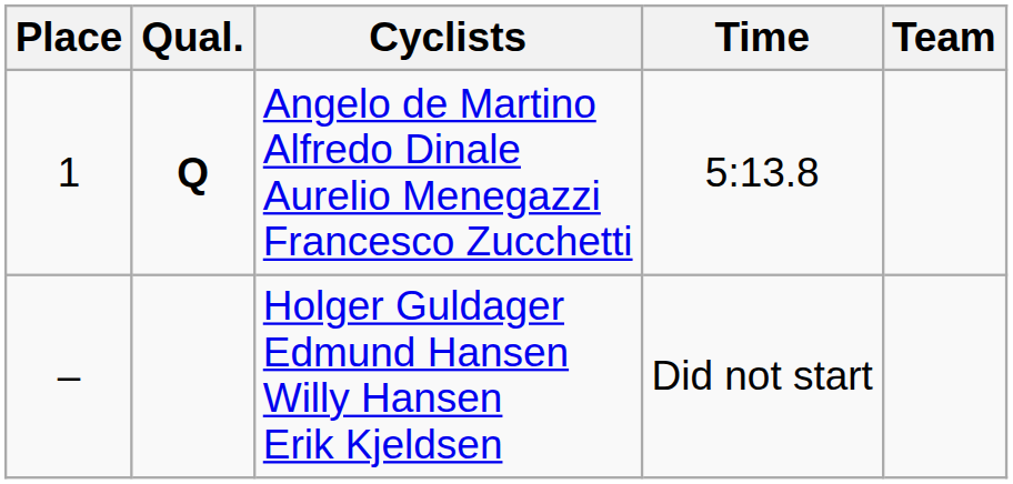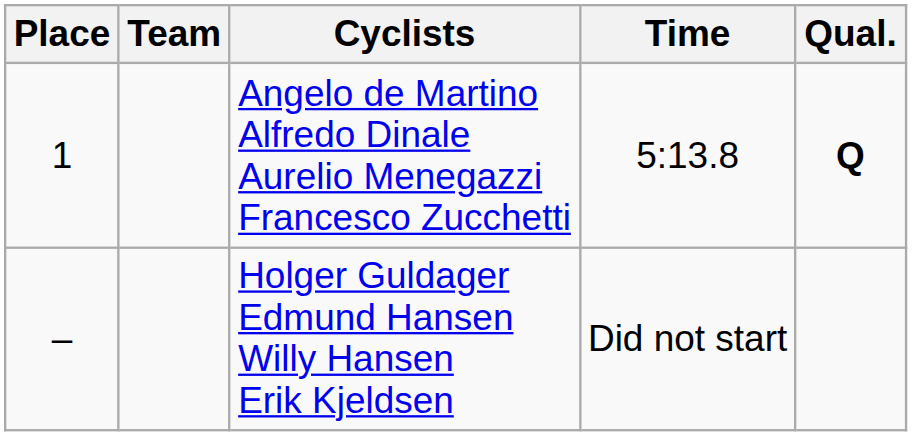columns swapped: Team <-> Qual.
